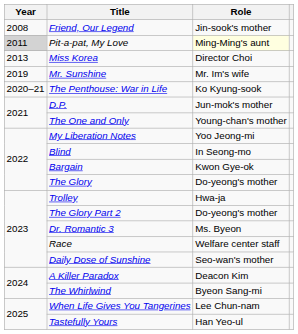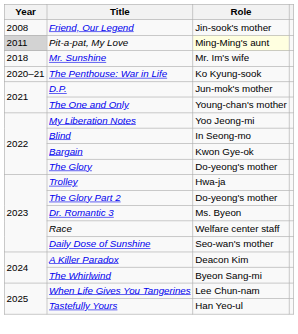- row: 2013 | Miss Korea | Director Choi
Mr. Sunshine | Year: 2019 -> 2018
